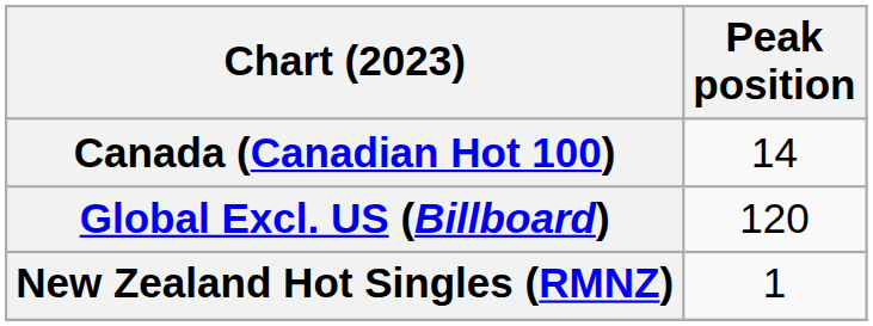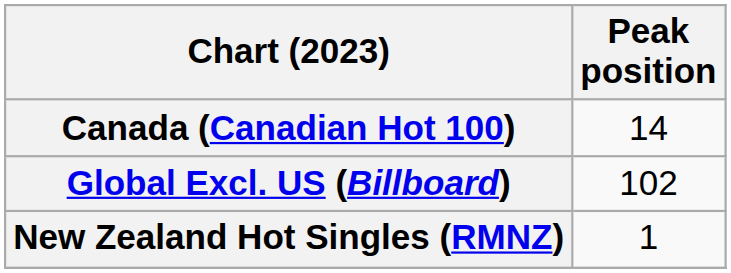Global Excl. US (Billboard) | Peak position: 120 -> 102
